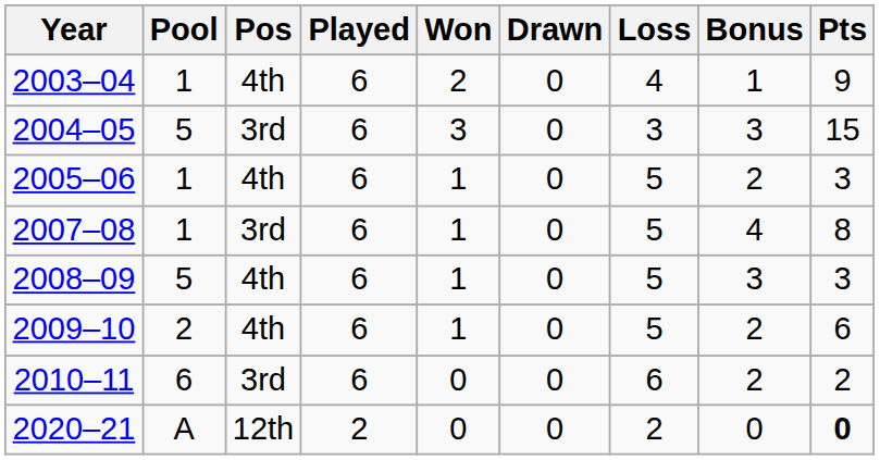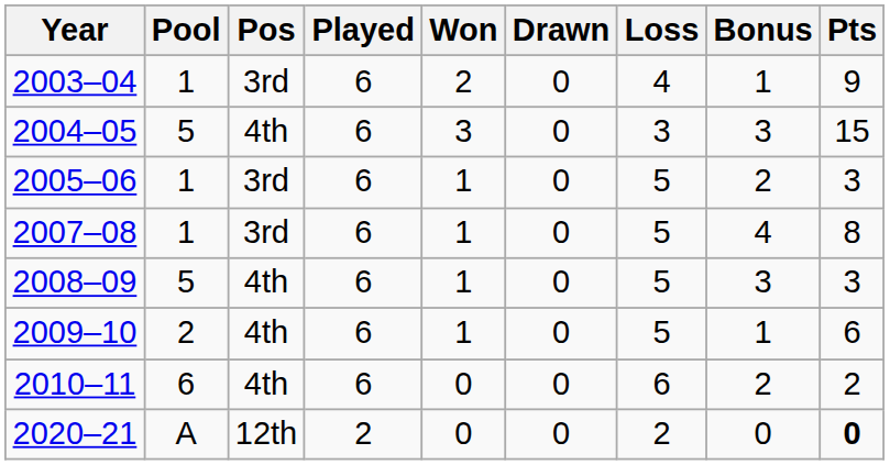2003–04 | Pos: 4th -> 3rd
2004–05 | Pos: 3rd -> 4th
2005–06 | Pos: 4th -> 3rd
2009–10 | Bonus: 2 -> 1
2010–11 | Pos: 3rd -> 4th
